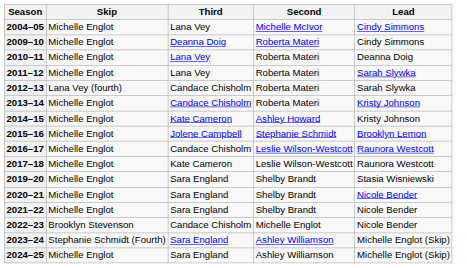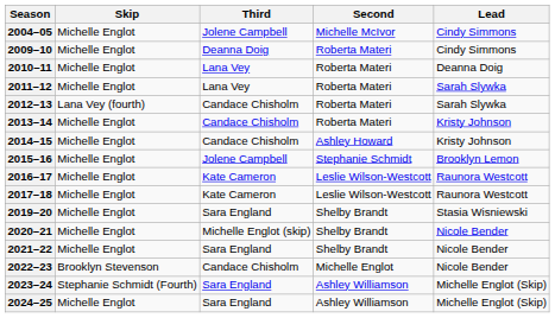2004–05 | Third: Lana Vey -> Jolene Campbell
2014–15 | Third: Kate Cameron -> Candace Chisholm
2016–17 | Third: Candace Chisholm -> Kate Cameron
2020–21 | Third: Sara England -> Michelle Englot (skip)
